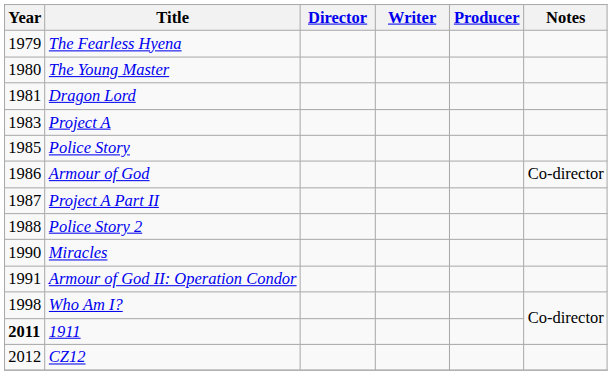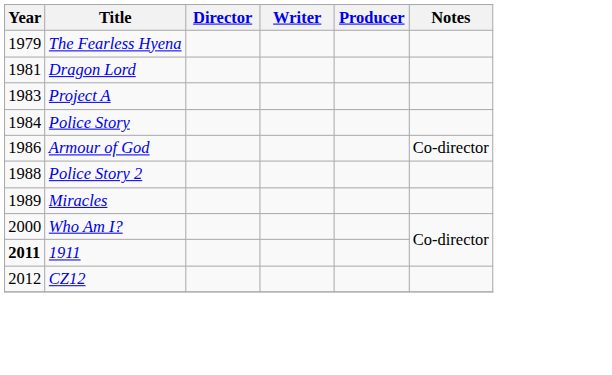- row: 1980 | The Young Master
Police Story | Year: 1985 -> 1984
- row: 1987 | Project A Part II
Miracles | Year: 1990 -> 1989
- row: 1991 | Armour of God II: Operation Condor
Who Am I? | Year: 1998 -> 2000
